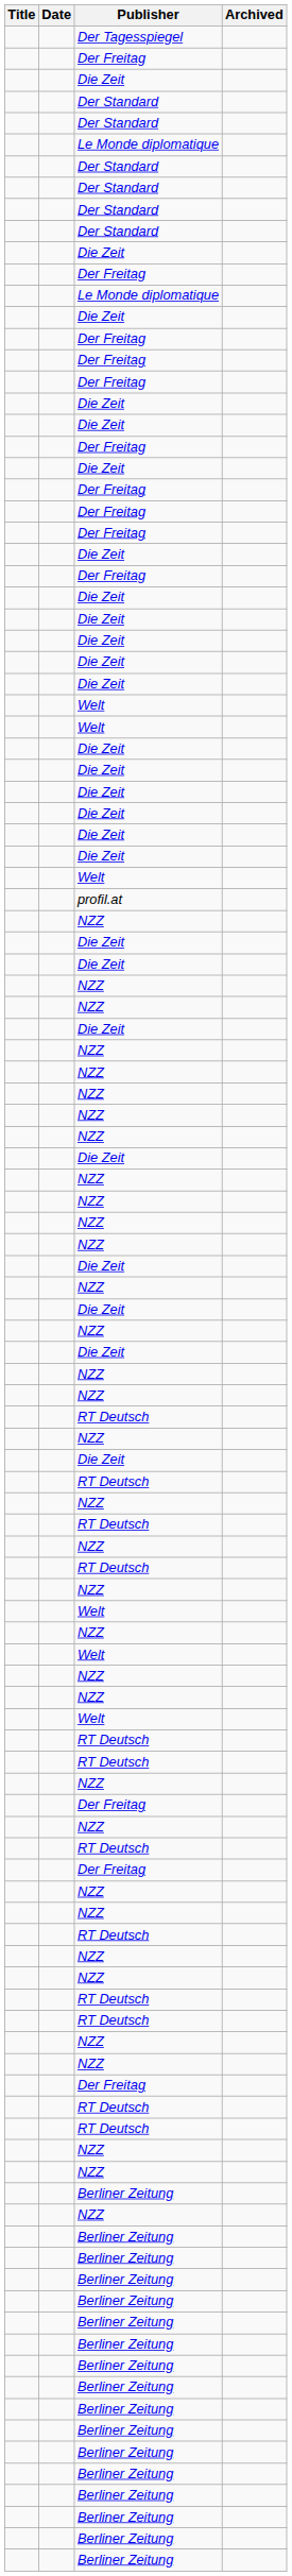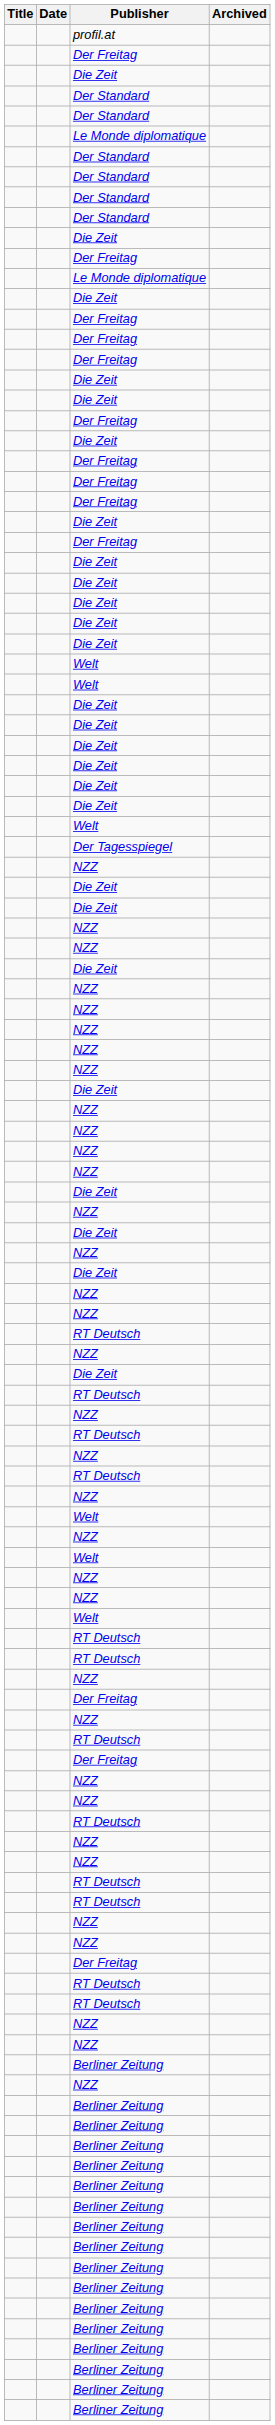rows swapped: Der Tagesspiegel <-> profil.at
